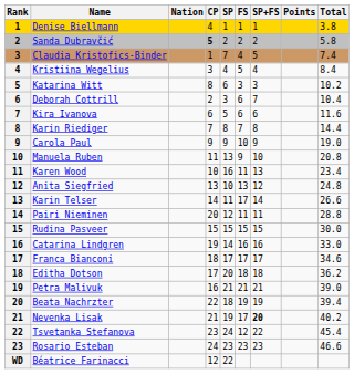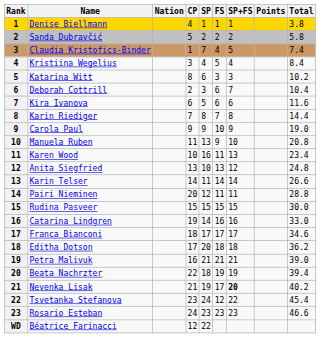Sanda Dubravčić | CP: bold -> normal
Karin Telser | FS: 17 -> 14
